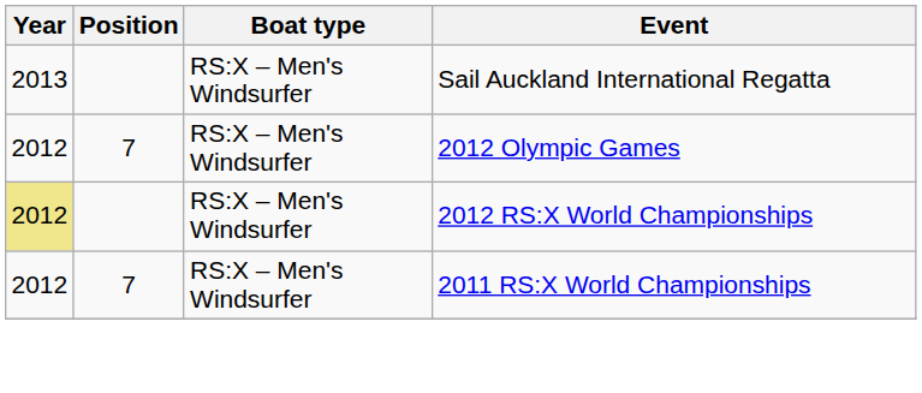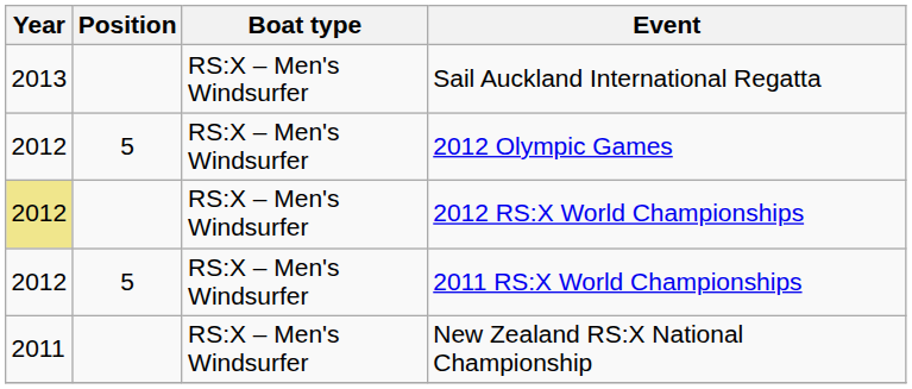2012 Olympic Games | Position: 7 -> 5
2011 RS:X World Championships | Position: 7 -> 5
+ row: 2011 | RS:X – Men's Windsurfer | New Zealand RS:X National Championship
